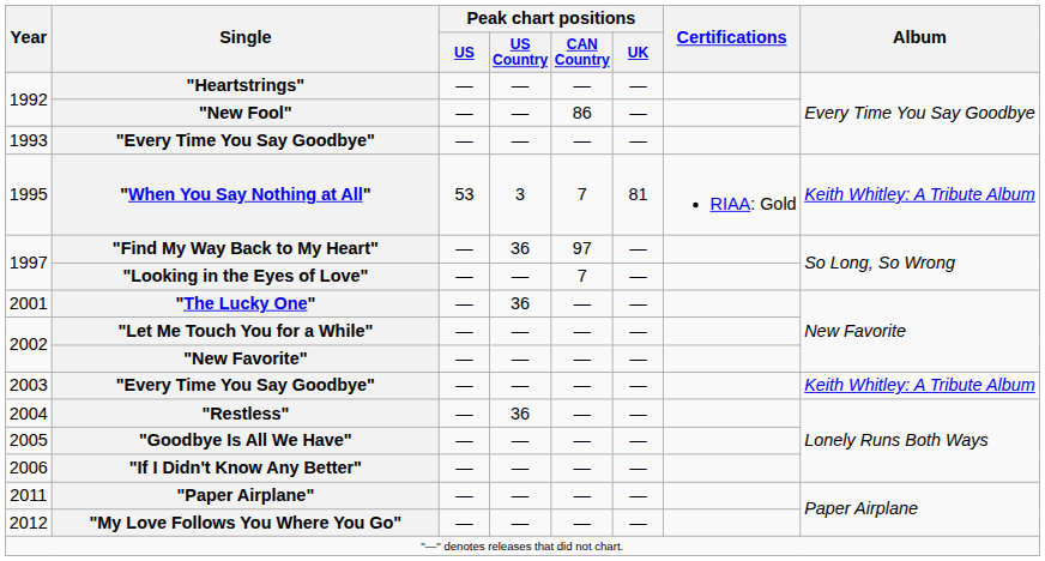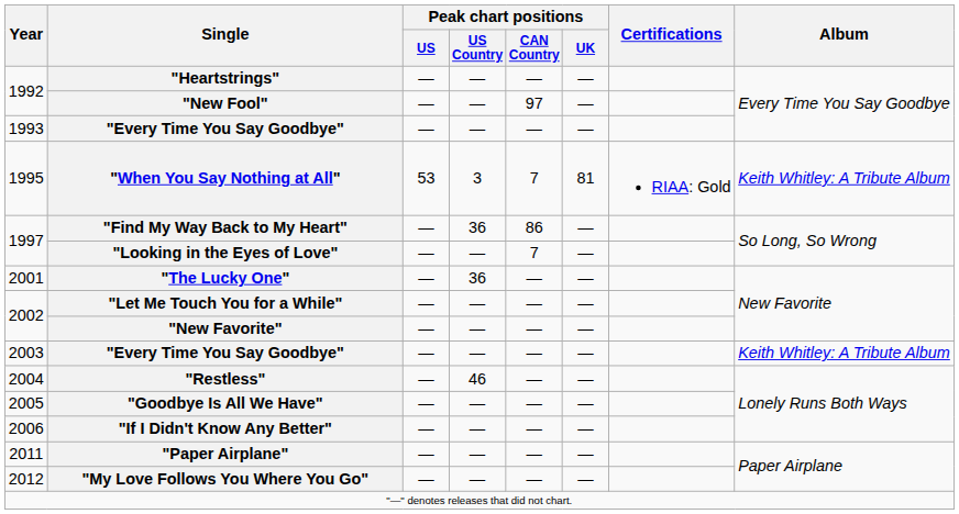"New Fool" | Peak chart positions / CAN Country: 86 -> 97
"Find My Way Back to My Heart" | Peak chart positions / CAN Country: 97 -> 86
"Restless" | Peak chart positions / US Country: 36 -> 46
